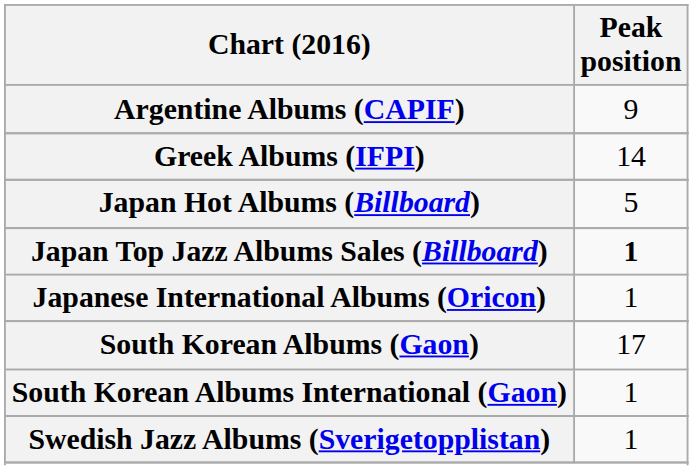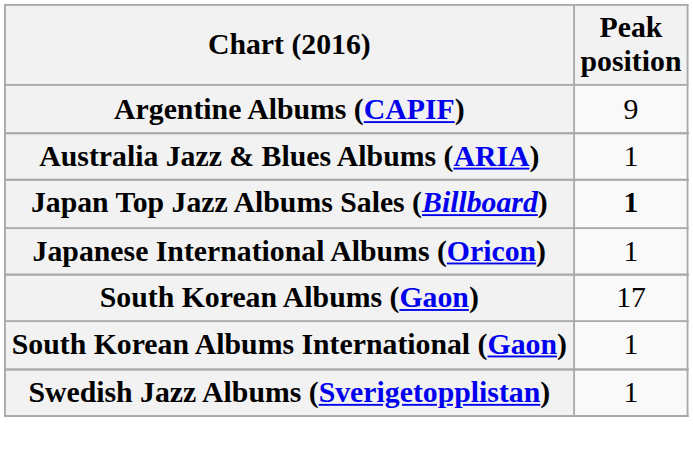+ row: Australia Jazz & Blues Albums (ARIA) | 1
- row: Greek Albums (IFPI) | 14
- row: Japan Hot Albums (Billboard) | 5
